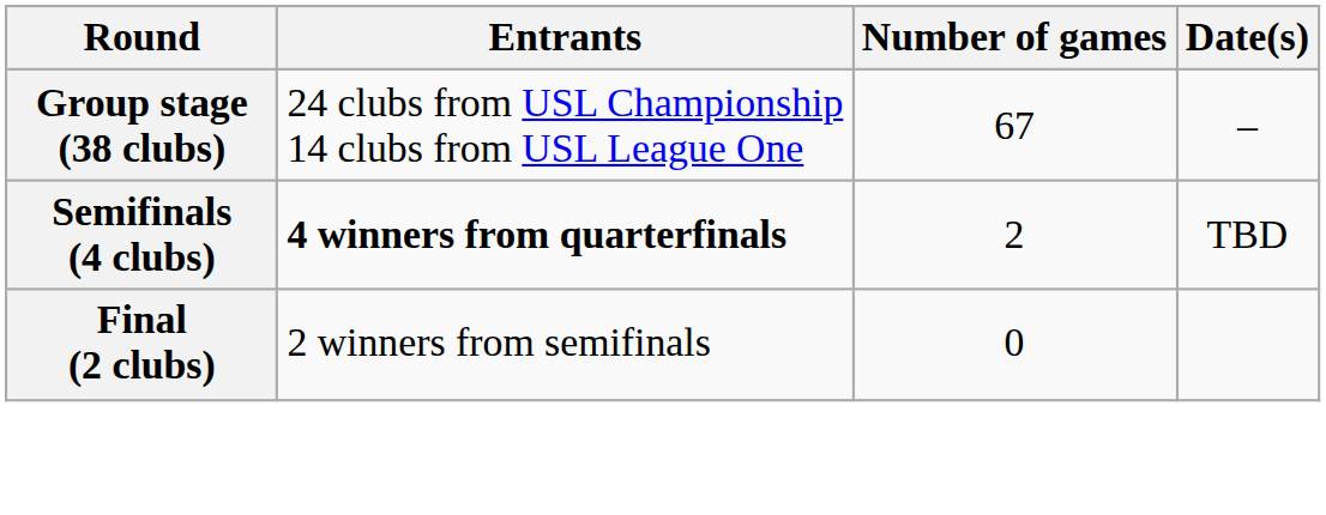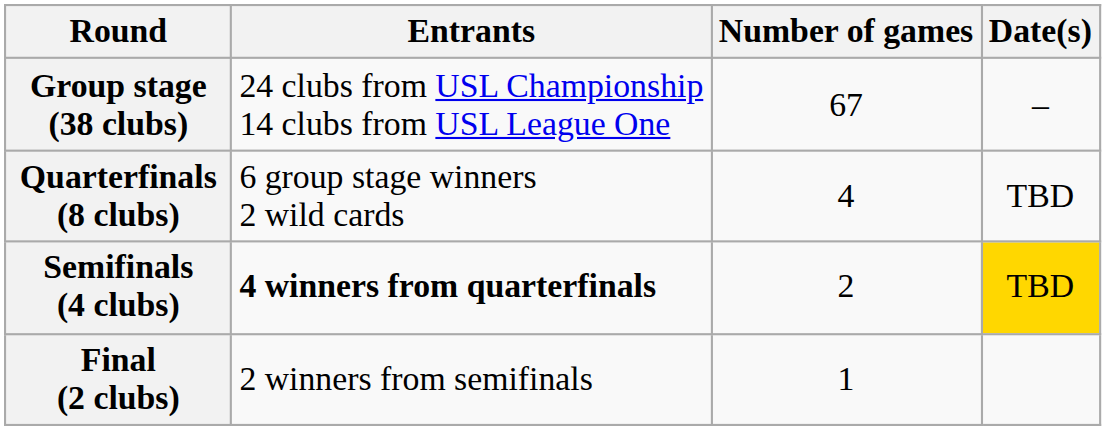+ row: Quarterfinals (8 clubs) | 6 group stage winners 2 wild cards | 4 | TBD
Semifinals (4 clubs) | Date(s): no background -> gold background
Final (2 clubs) | Number of games: 0 -> 1
